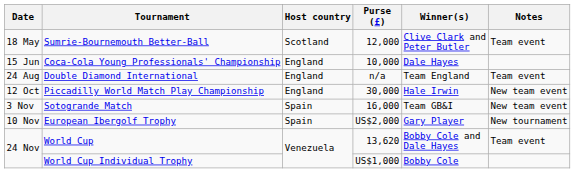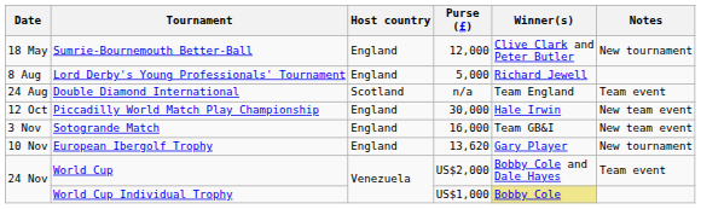Sumrie-Bournemouth Better-Ball | Host country: Scotland -> England
Sumrie-Bournemouth Better-Ball | Notes: Team event -> New tournament
- row: 15 Jun | Coca-Cola Young Professionals' Championship | England | 10,000 | Dale Hayes
+ row: 8 Aug | Lord Derby's Young Professionals' Tournament | England | 5,000 | Richard Jewell
Double Diamond International | Host country: England -> Scotland
Sotogrande Match | Host country: Spain -> England
European Ibergolf Trophy | Host country: Spain -> England
European Ibergolf Trophy | Purse (£): US$2,000 -> 13,620
World Cup | Purse (£): 13,620 -> US$2,000
World Cup Individual Trophy | Winner(s): no background -> khaki background
